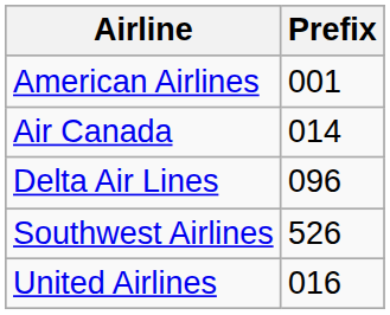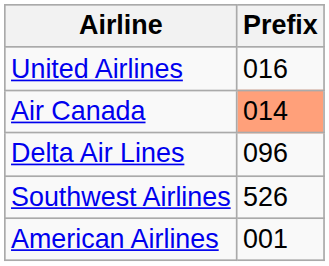rows swapped: American Airlines <-> United Airlines
Air Canada | Prefix: no background -> lightsalmon background
